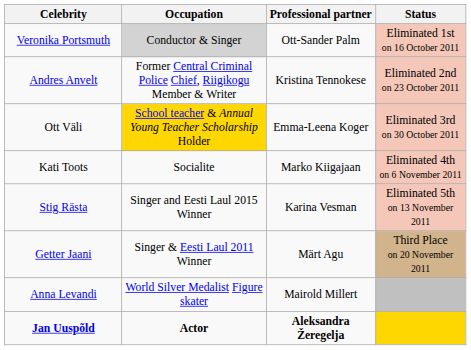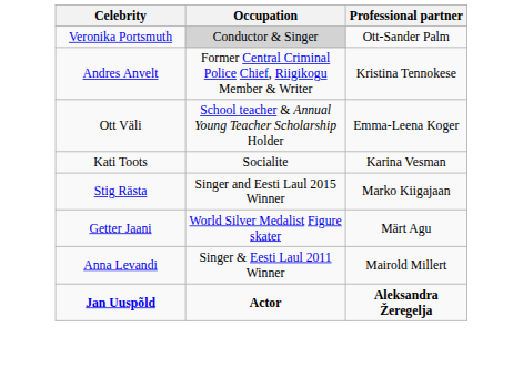- column: Status | Eliminated 1st on 16 October 2011 | Eliminated 2nd on 23 October 2011 | Eliminated 3rd on 30 October 2011 | Eliminated 4th on 6 November 2011 | Eliminated 5th on 13 November 2011 | Third Place on 20 November 2011
Ott Väli | Occupation: gold background -> no background
Kati Toots | Professional partner: Marko Kiigajaan -> Karina Vesman
Stig Rästa | Professional partner: Karina Vesman -> Marko Kiigajaan
Getter Jaani | Occupation: Singer & Eesti Laul 2011 Winner -> World Silver Medalist Figure skater
Anna Levandi | Occupation: World Silver Medalist Figure skater -> Singer & Eesti Laul 2011 Winner
